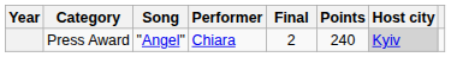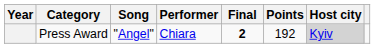Press Award | Final: normal -> bold
Press Award | Points: 240 -> 192
